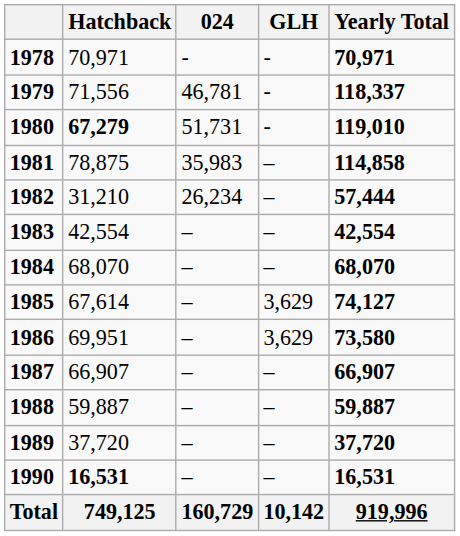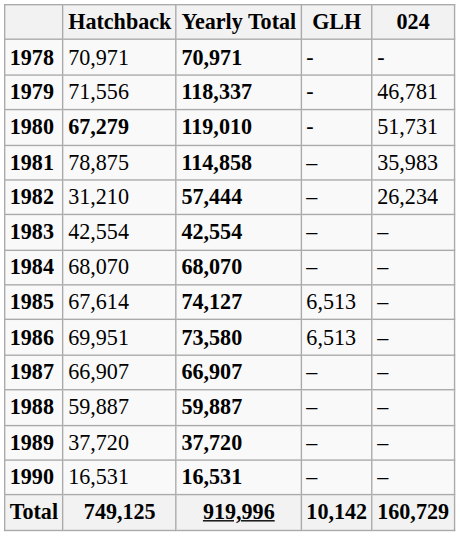columns swapped: 024 <-> Yearly Total
1985 | GLH: 3,629 -> 6,513
1986 | GLH: 3,629 -> 6,513
1990 | Hatchback: bold -> normal
